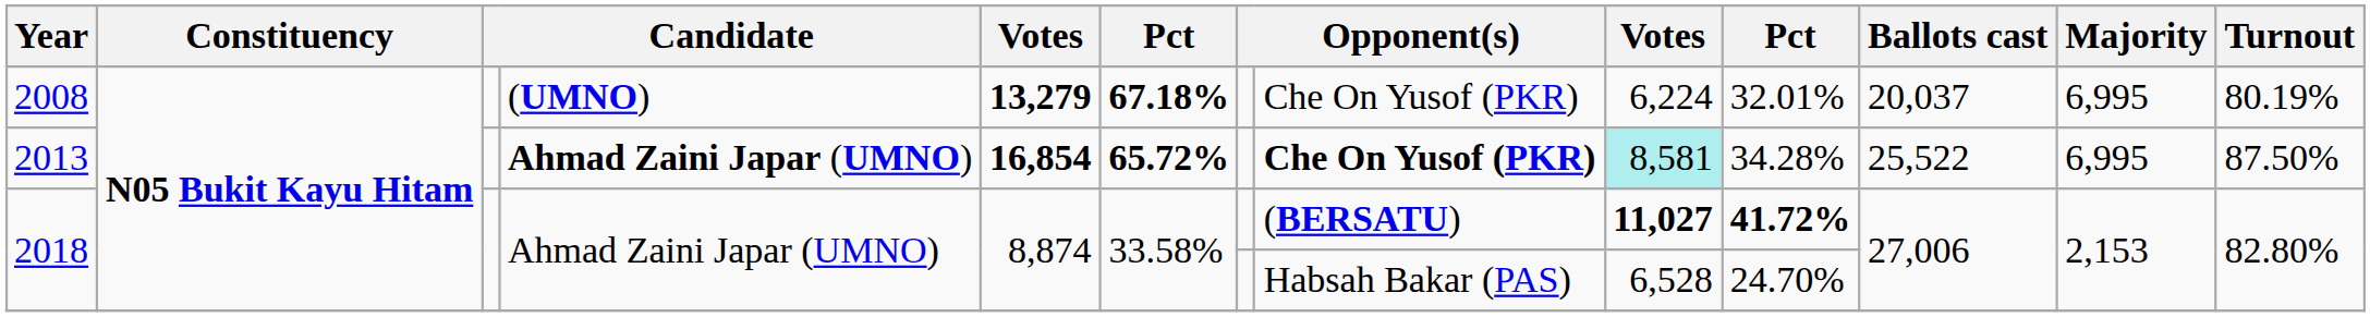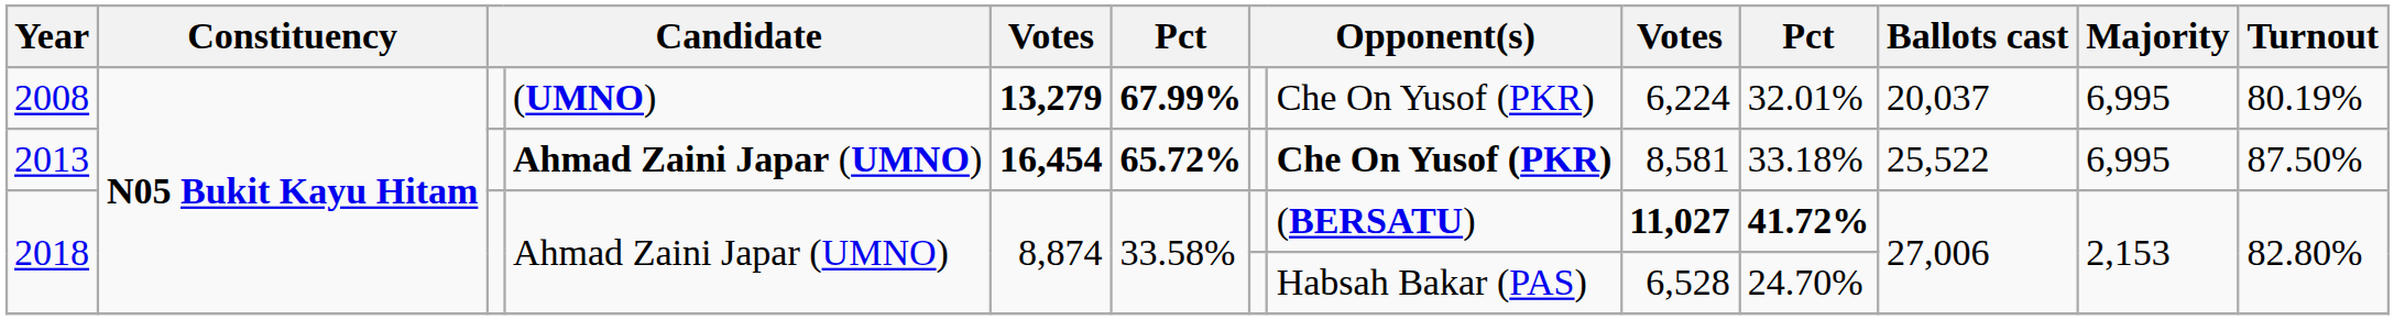2008 | column 6: 67.18% -> 67.99%
2013 | column 5: 16,854 -> 16,454
2013 | column 9: paleturquoise background -> no background
2013 | column 10: 34.28% -> 33.18%
